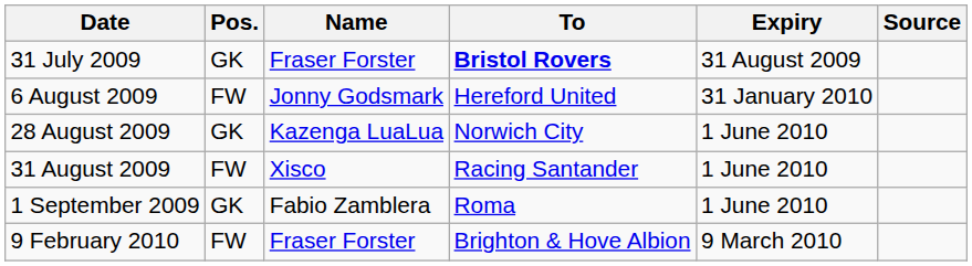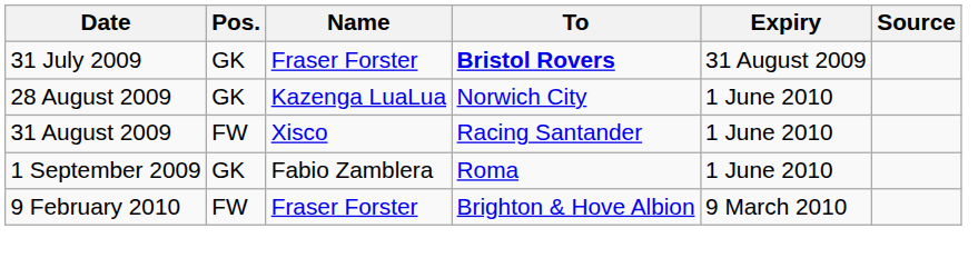- row: 6 August 2009 | FW | Jonny Godsmark | Hereford United | 31 January 2010
